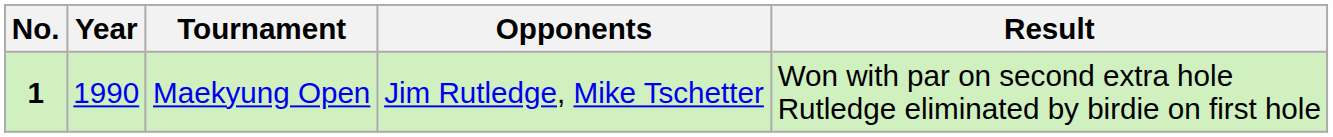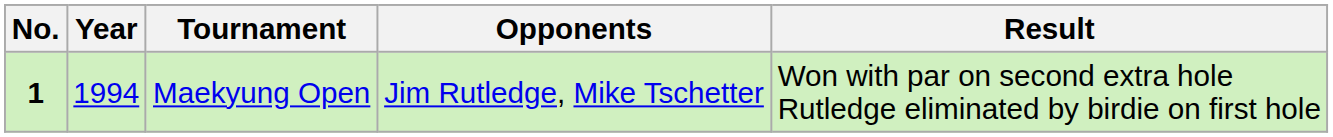Maekyung Open | Year: 1990 -> 1994
